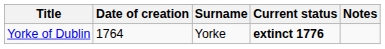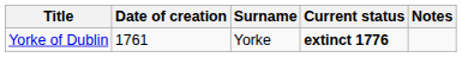Yorke of Dublin | Date of creation: 1764 -> 1761
